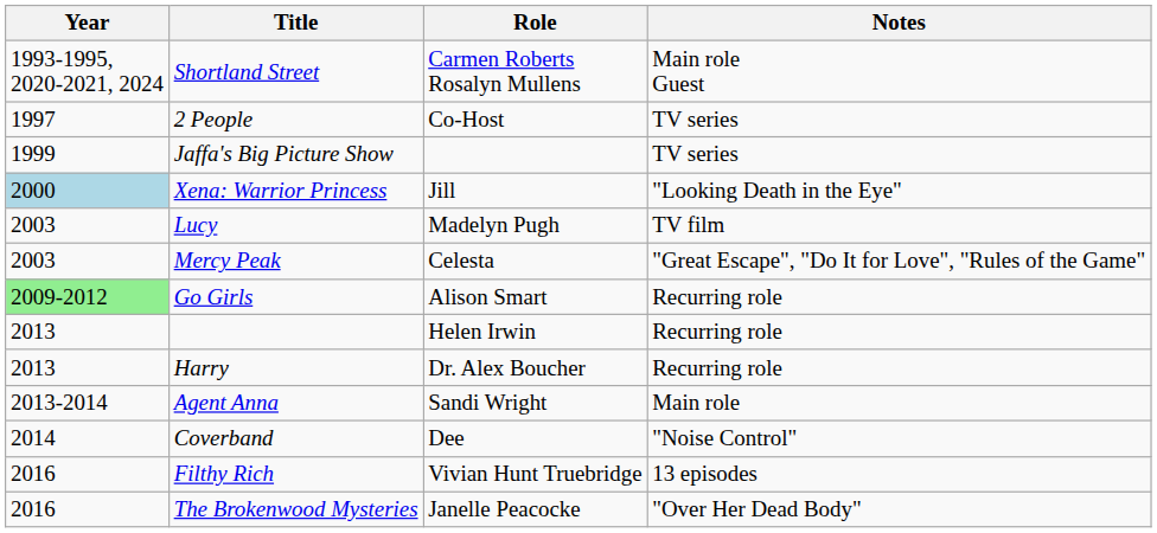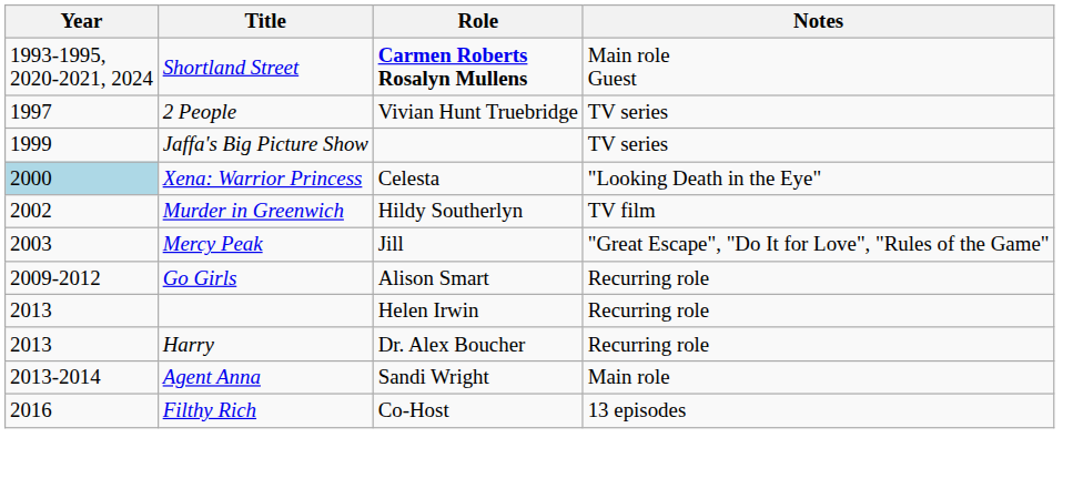Shortland Street | Role: normal -> bold
2 People | Role: Co-Host -> Vivian Hunt Truebridge
Xena: Warrior Princess | Role: Jill -> Celesta
+ row: 2002 | Murder in Greenwich | Hildy Southerlyn | TV film
- row: 2003 | Lucy | Madelyn Pugh | TV film
Mercy Peak | Role: Celesta -> Jill
Go Girls | Year: lightgreen background -> no background
- row: 2014 | Coverband | Dee | "Noise Control"
Filthy Rich | Role: Vivian Hunt Truebridge -> Co-Host
- row: 2016 | The Brokenwood Mysteries | Janelle Peacocke | "Over Her Dead Body"
